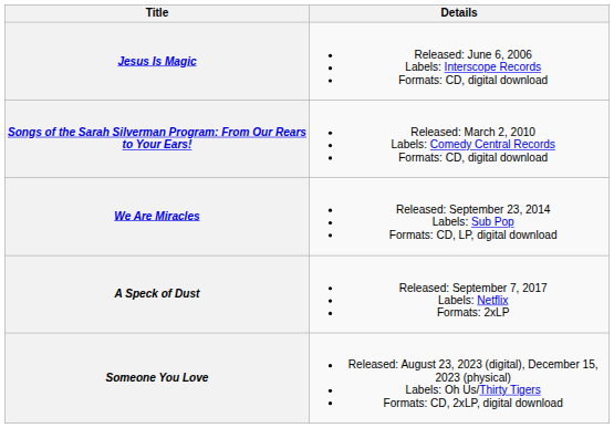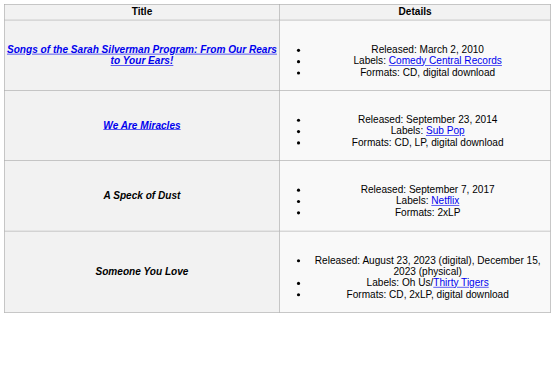- row: Jesus Is Magic | Released: June 6, 2006 Labels: Interscope Records Formats: CD, digital download
